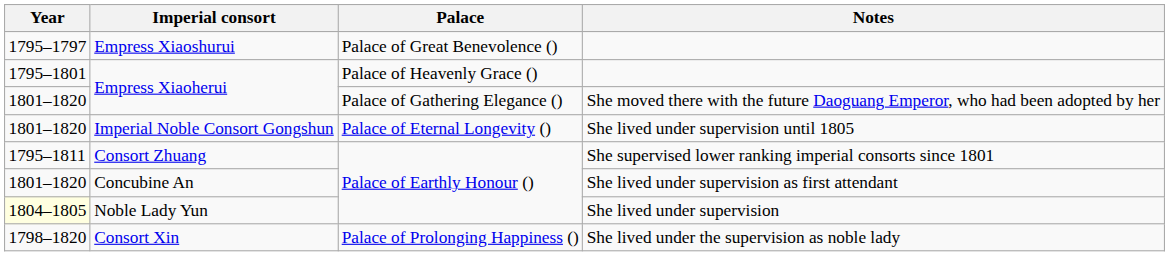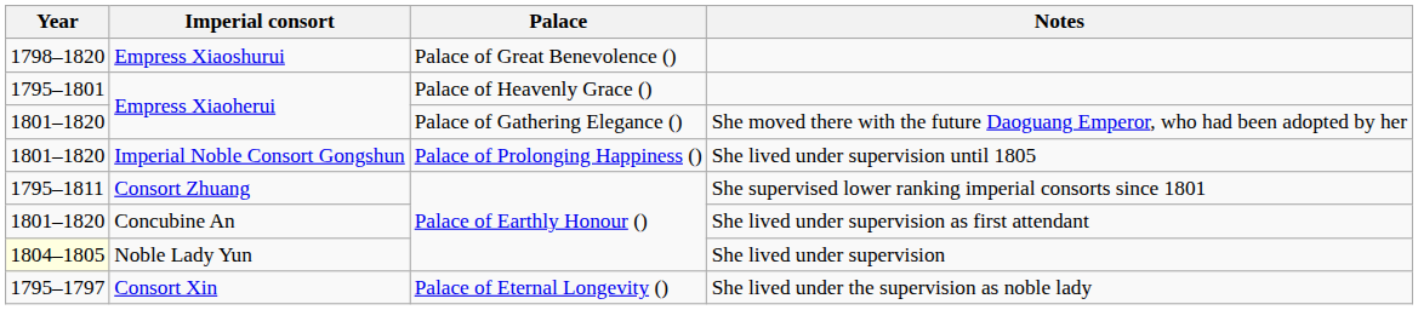Empress Xiaoshurui | Year: 1795–1797 -> 1798–1820
Imperial Noble Consort Gongshun | Palace: Palace of Eternal Longevity () -> Palace of Prolonging Happiness ()
Consort Xin | Year: 1798–1820 -> 1795–1797
Consort Xin | Palace: Palace of Prolonging Happiness () -> Palace of Eternal Longevity ()
